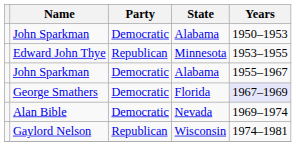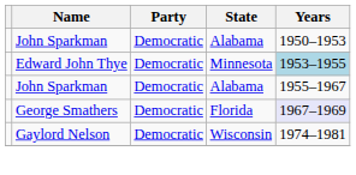Edward John Thye | Party: Republican -> Democratic
Edward John Thye | Years: no background -> lightblue background
- row: Alan Bible | Democratic | Nevada | 1969–1974
Gaylord Nelson | Party: Republican -> Democratic
